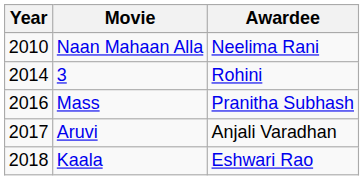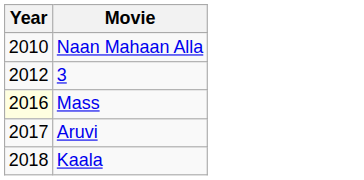- column: Awardee | Neelima Rani | Rohini | Pranitha Subhash | Anjali Varadhan | Eshwari Rao
3 | Year: 2014 -> 2012
Mass | Year: no background -> lightyellow background
